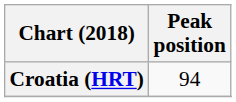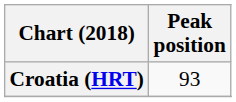Croatia (HRT) | Peak position: 94 -> 93
